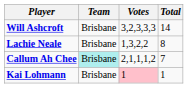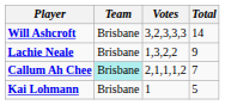Lachie Neale | Total: 8 -> 9
Kai Lohmann | Votes: pink background -> no background
Kai Lohmann | Total: 1 -> 5
